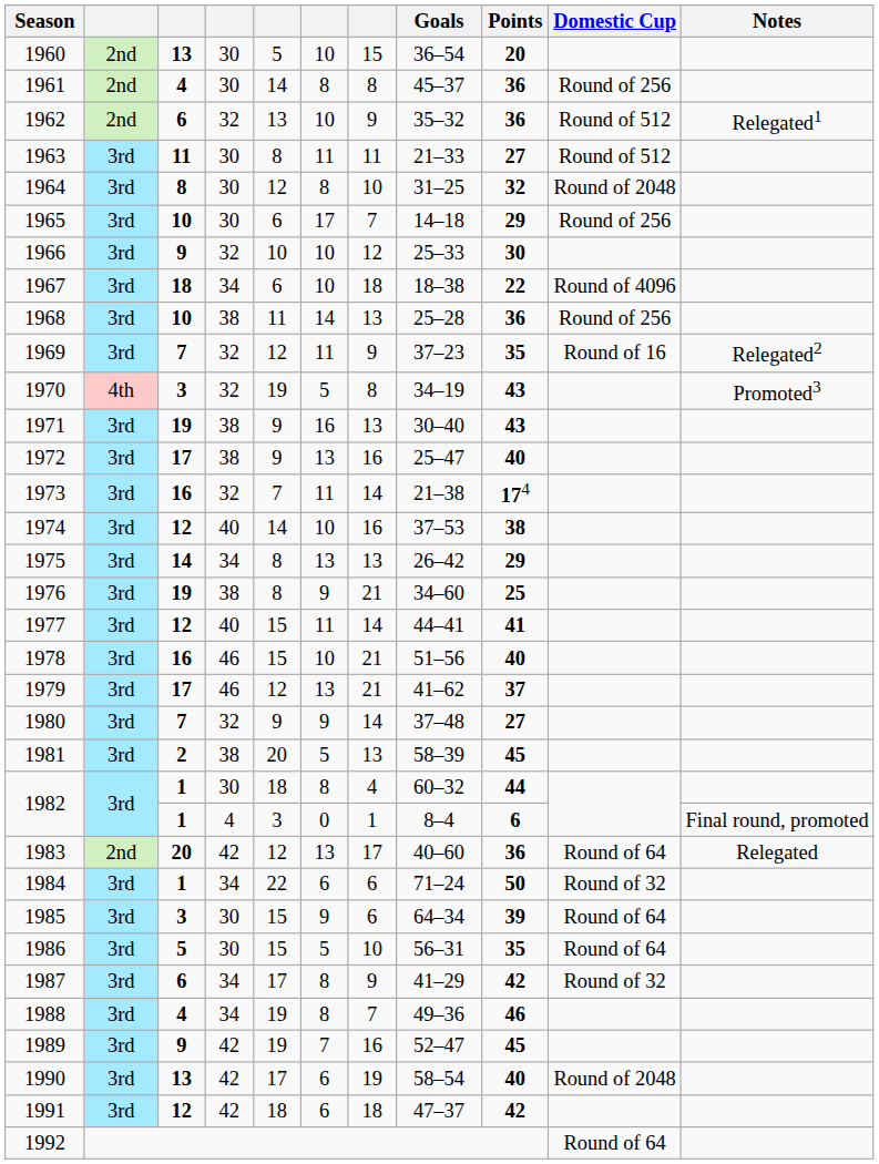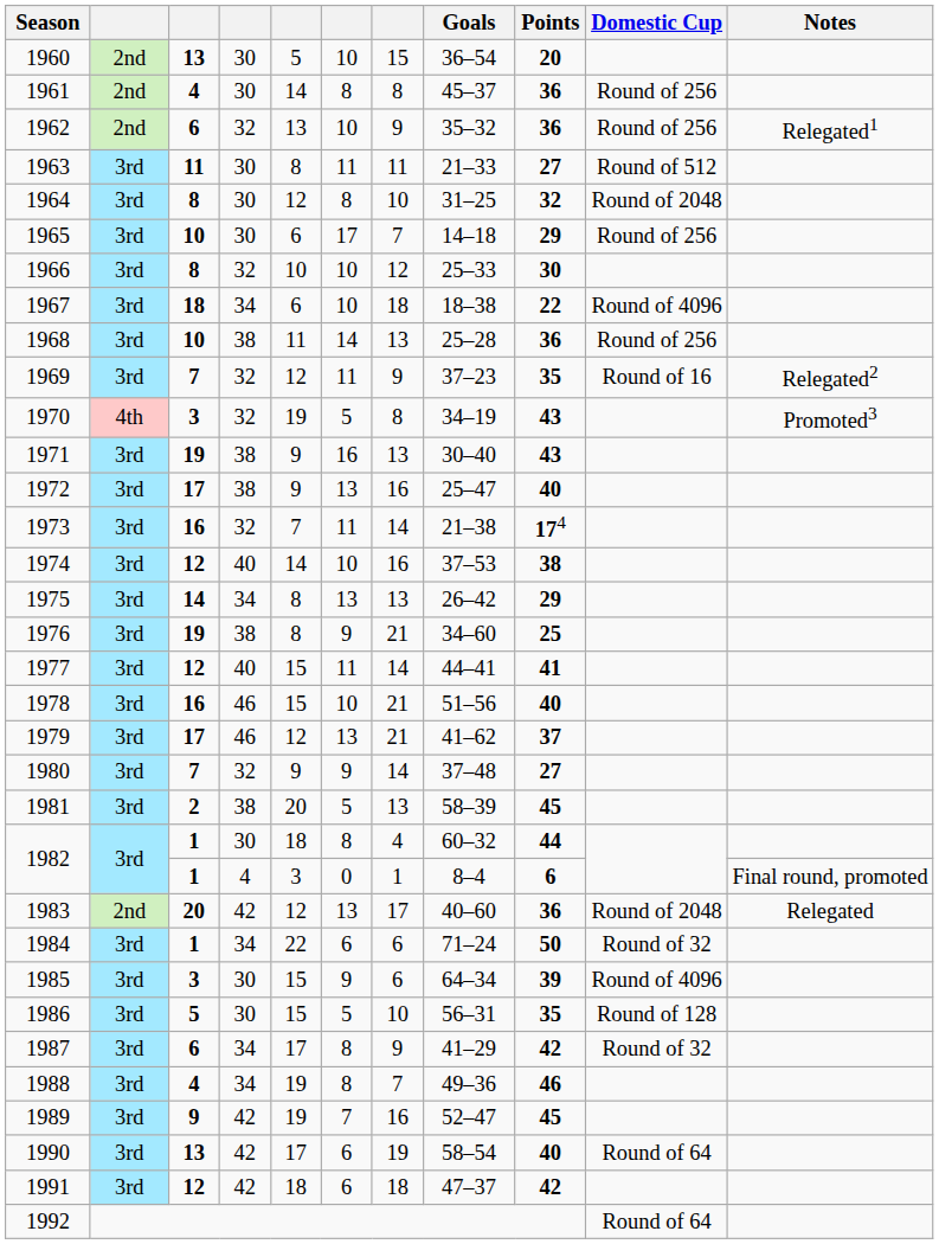1962 | Domestic Cup: Round of 512 -> Round of 256
1966 | column 3: 9 -> 8
1983 | Domestic Cup: Round of 64 -> Round of 2048
1985 | Domestic Cup: Round of 64 -> Round of 4096
1986 | Domestic Cup: Round of 64 -> Round of 128
1990 | Domestic Cup: Round of 2048 -> Round of 64
